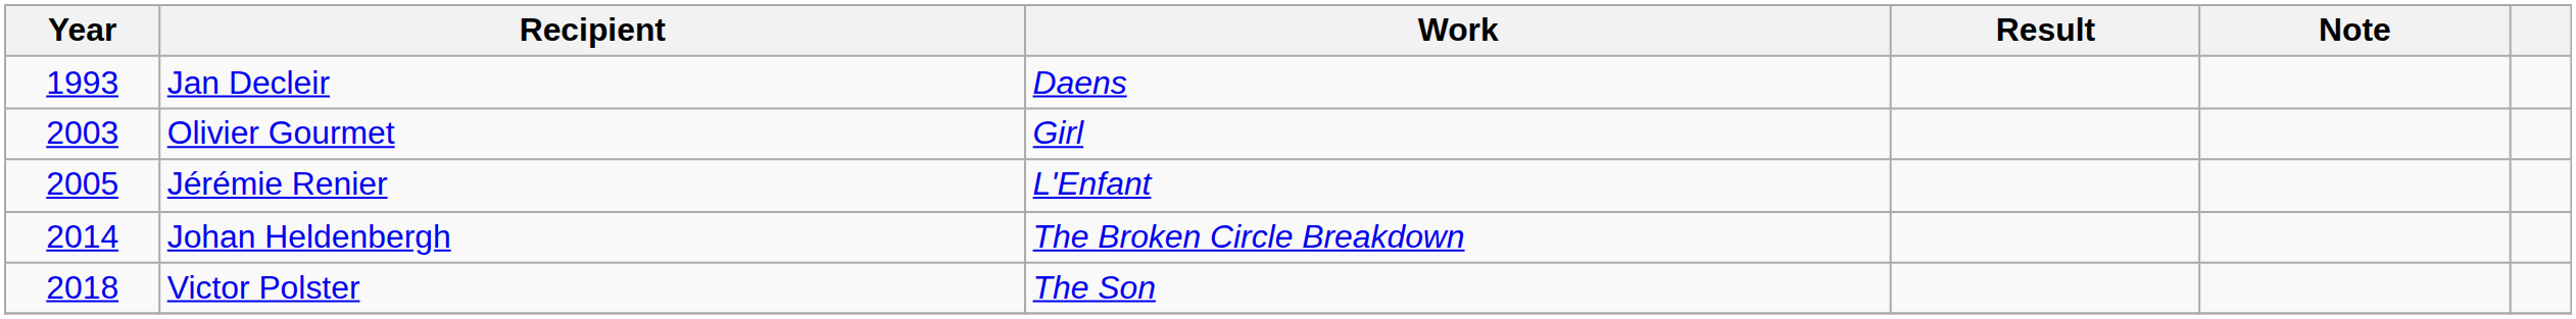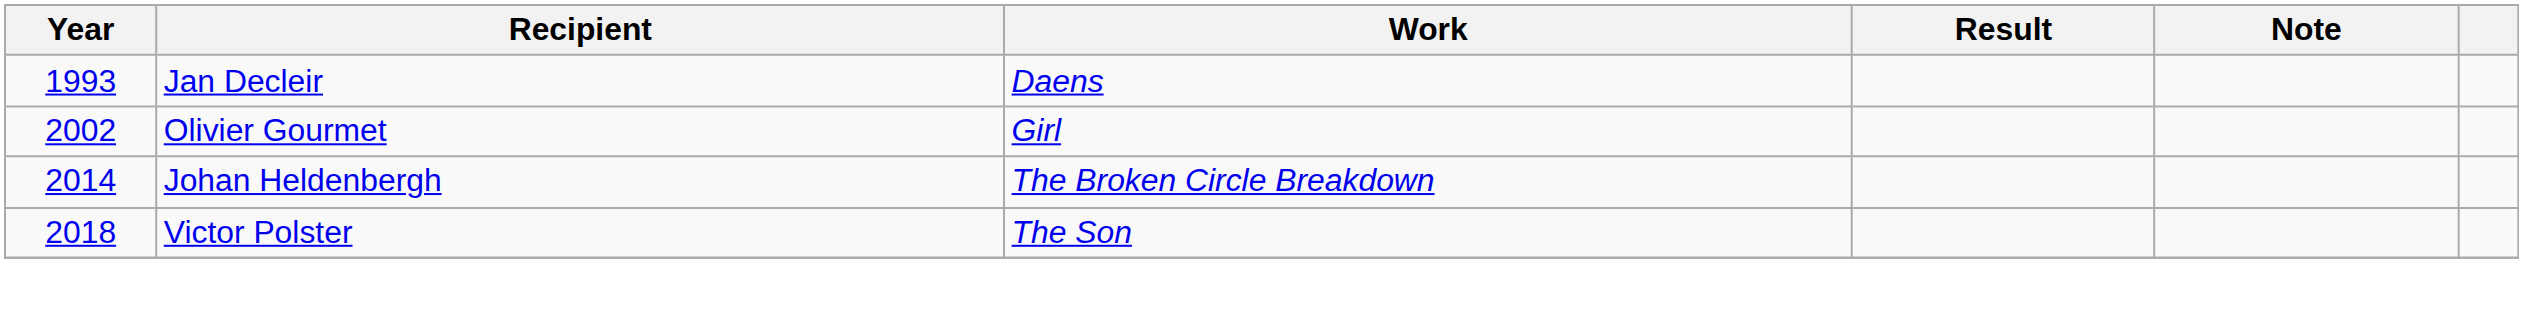Olivier Gourmet | Year: 2003 -> 2002
- row: 2005 | Jérémie Renier | L'Enfant
